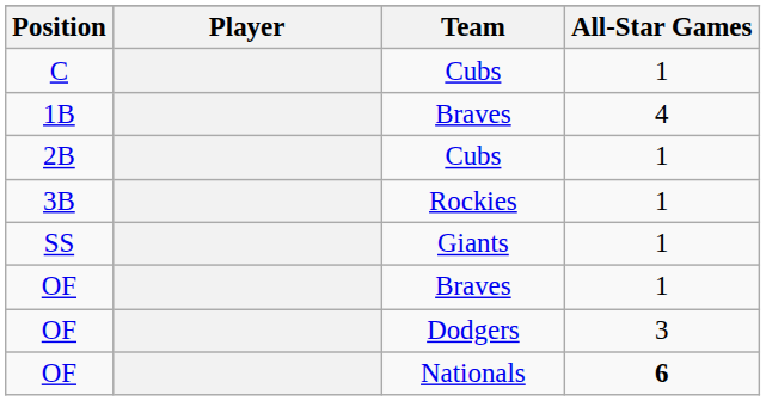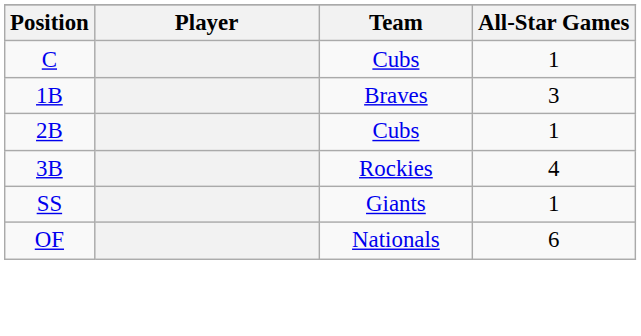1B | All-Star Games: 4 -> 3
3B | All-Star Games: 1 -> 4
- row: OF | Braves | 1
- row: OF | Dodgers | 3
OF / Nationals | All-Star Games: bold -> normal
